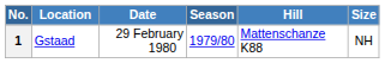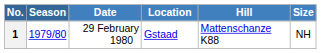columns swapped: Season <-> Location
